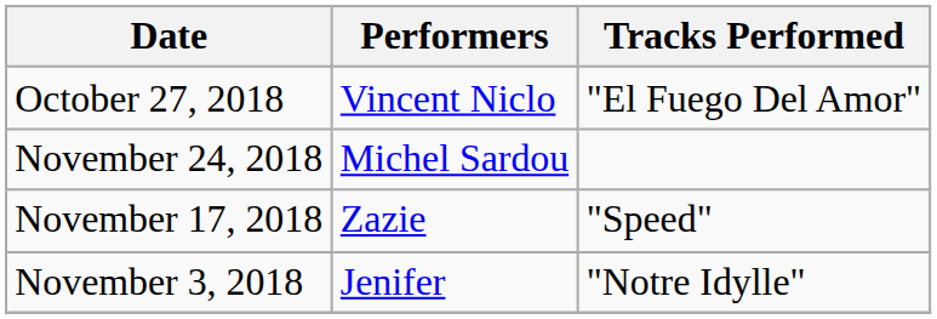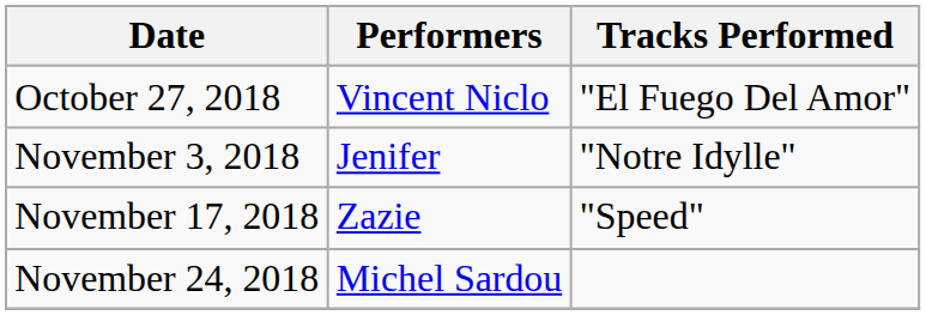rows swapped: November 3, 2018 <-> November 24, 2018
